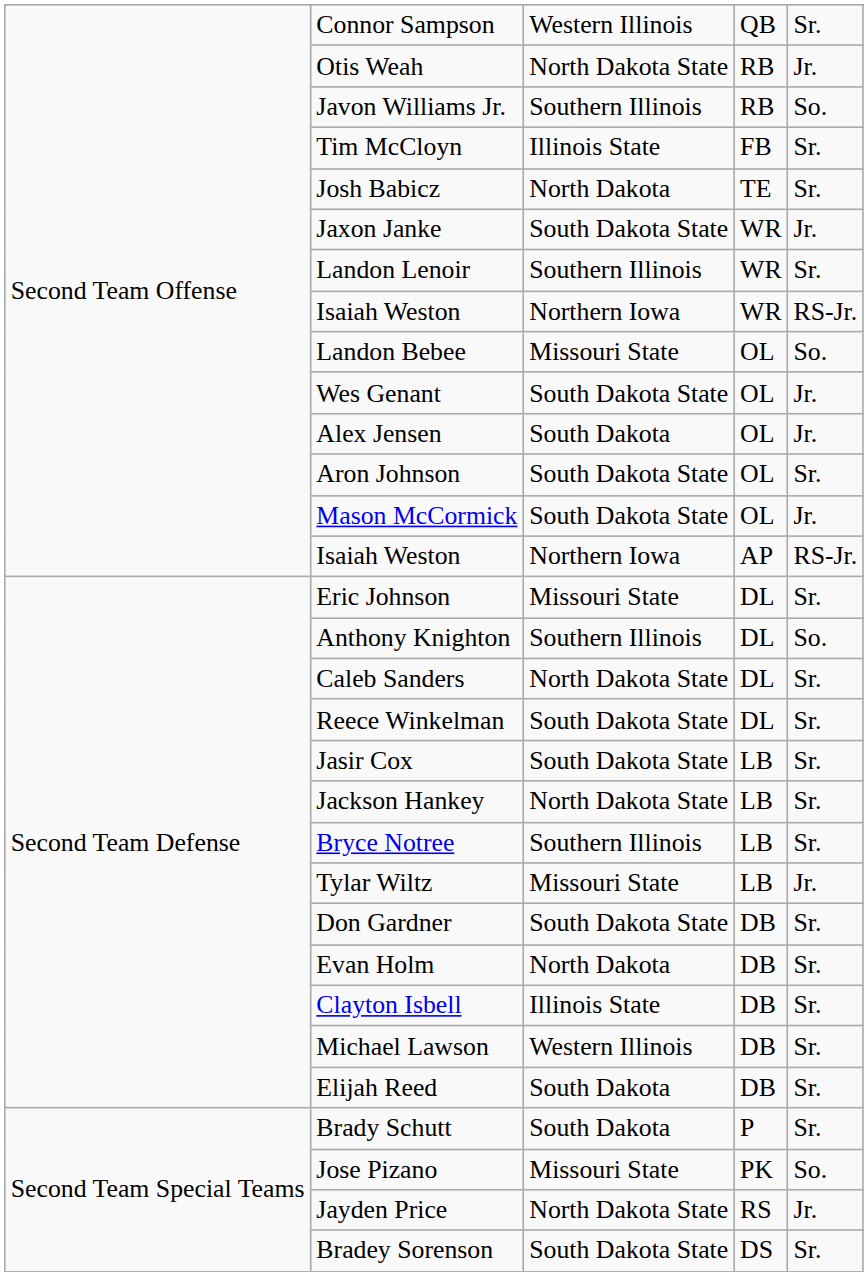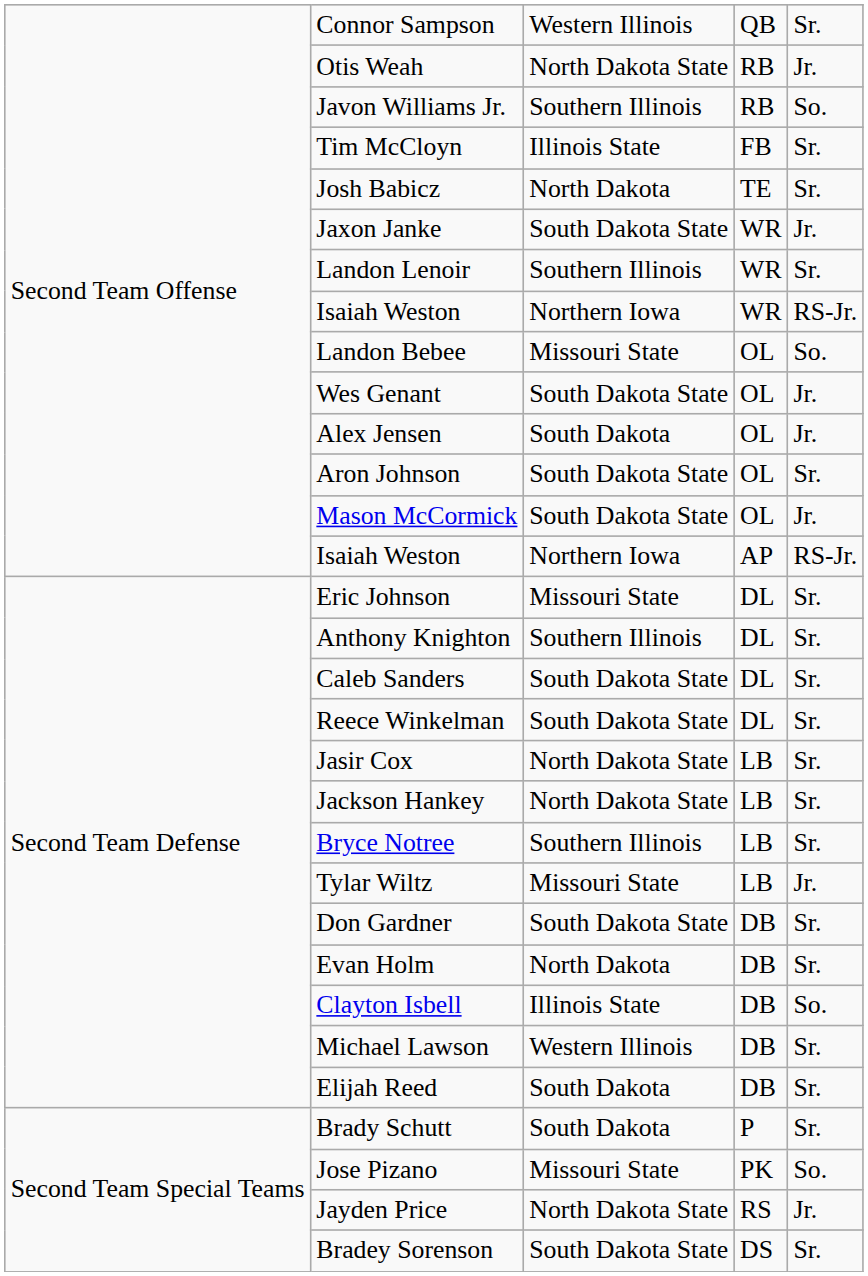Anthony Knighton | column 5: So. -> Sr.
Caleb Sanders | column 3: North Dakota State -> South Dakota State
Jasir Cox | column 3: South Dakota State -> North Dakota State
Clayton Isbell | column 5: Sr. -> So.
